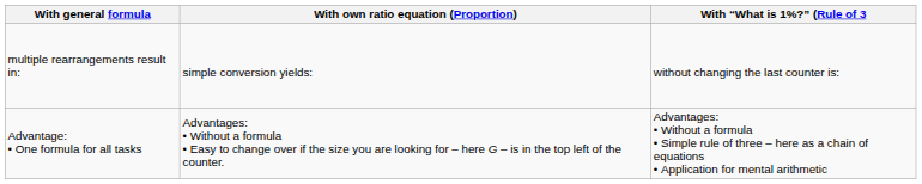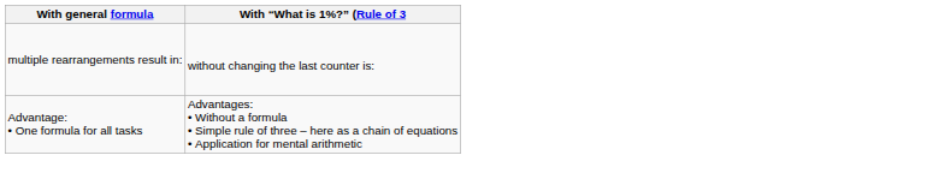- column: With own ratio equation (Proportion) | simple conversion yields: | Advantages: • Without a formula • Easy to change over if the size you are looking for – here G – is in the top left of the counter.
